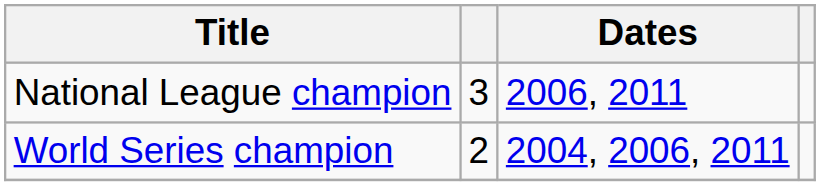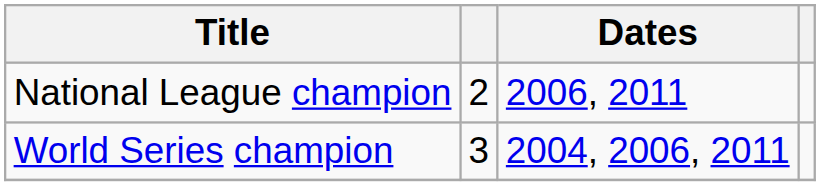National League champion | column 2: 3 -> 2
World Series champion | column 2: 2 -> 3
